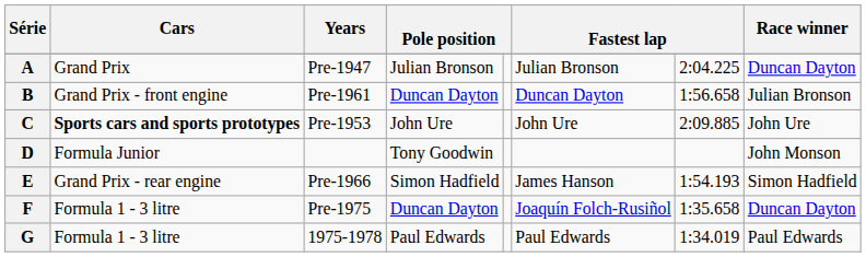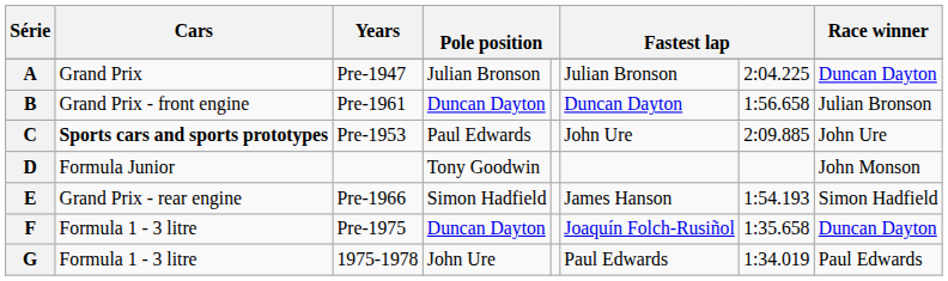C | column 4: John Ure -> Paul Edwards
G | column 4: Paul Edwards -> John Ure
